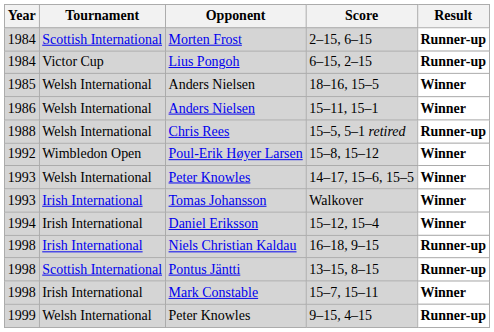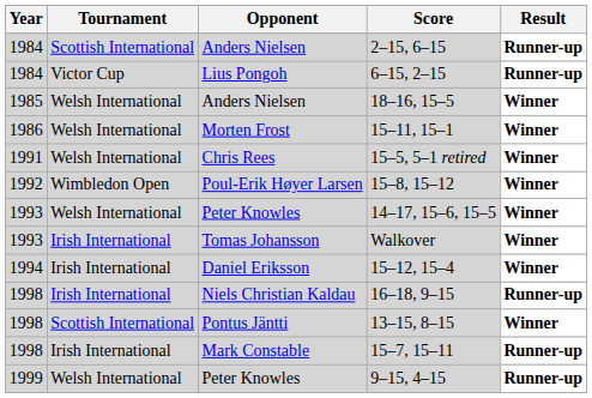2–15, 6–15 | Opponent: Morten Frost -> Anders Nielsen
15–11, 15–1 | Opponent: Anders Nielsen -> Morten Frost
15–5, 5–1 retired | Year: 1988 -> 1991
15–5, 5–1 retired | Result: Runner-up -> Winner
13–15, 8–15 | Result: Runner-up -> Winner
15–7, 15–11 | Result: Winner -> Runner-up
